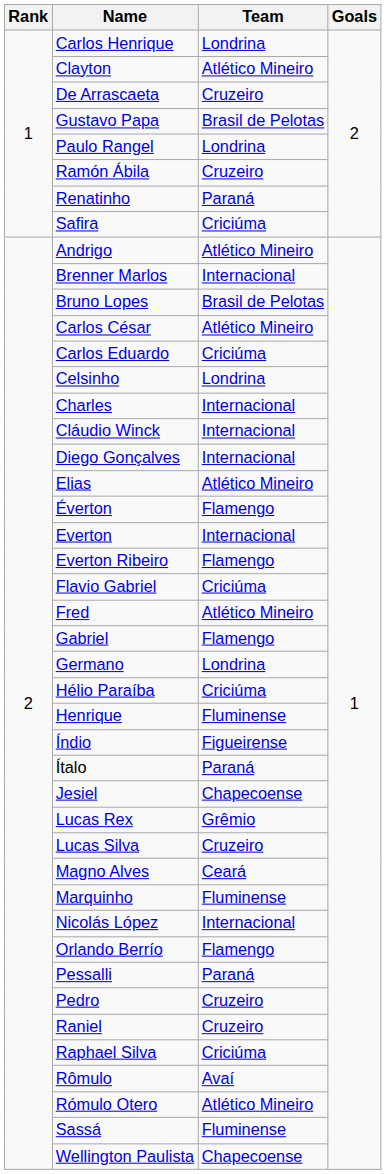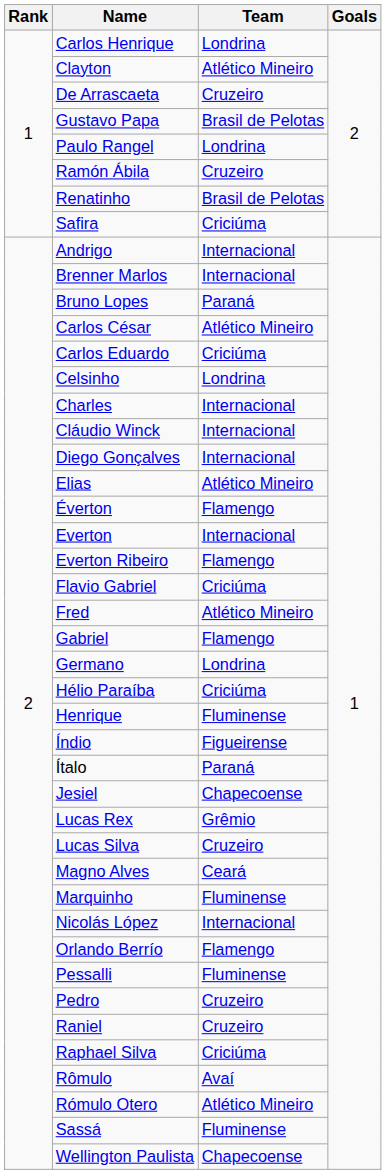Renatinho | Team: Paraná -> Brasil de Pelotas
Andrigo | Team: Atlético Mineiro -> Internacional
Bruno Lopes | Team: Brasil de Pelotas -> Paraná
Pessalli | Team: Paraná -> Fluminense
